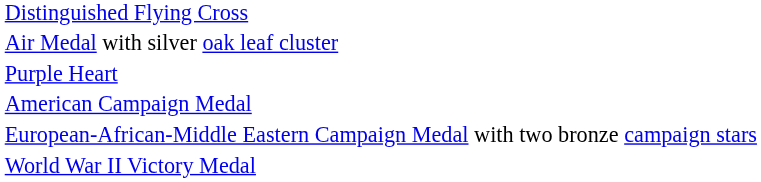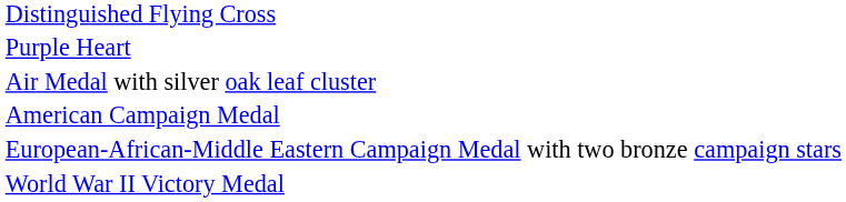rows swapped: Purple Heart <-> Air Medal with silver oak leaf cluster
